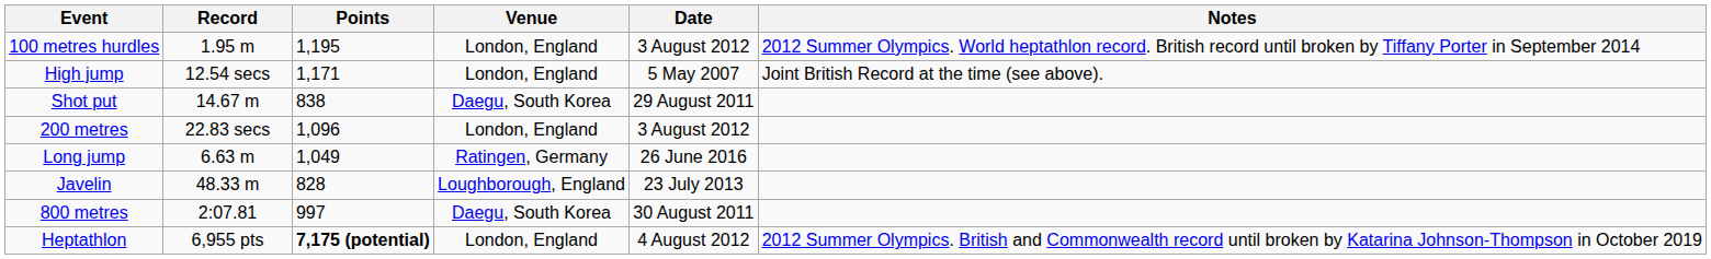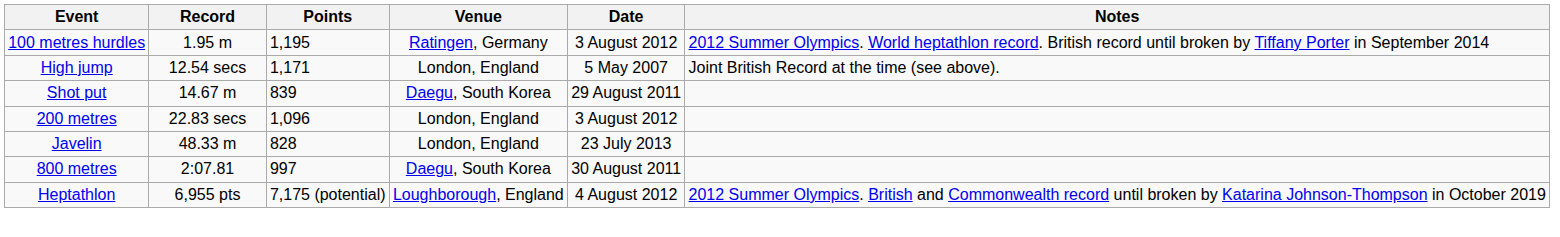100 metres hurdles | Venue: London, England -> Ratingen, Germany
Shot put | Points: 838 -> 839
- row: Long jump | 6.63 m | 1,049 | Ratingen, Germany | 26 June 2016
Javelin | Venue: Loughborough, England -> London, England
Heptathlon | Points: bold -> normal
Heptathlon | Venue: London, England -> Loughborough, England
